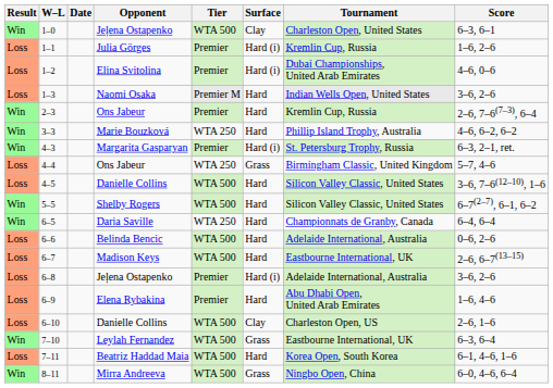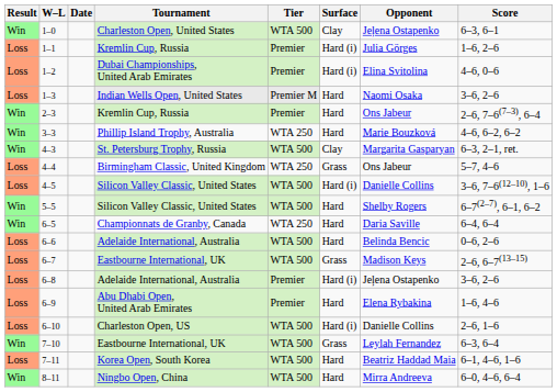columns swapped: Tournament <-> Opponent
4–3 | Tier: Premier -> WTA 500
4–3 | Surface: Hard (i) -> Clay
4–5 | Surface: Hard -> Hard (i)
6–7 | Surface: Hard -> Grass
6–10 | Surface: Clay -> Hard (i)
8–11 | Surface: Grass -> Hard
